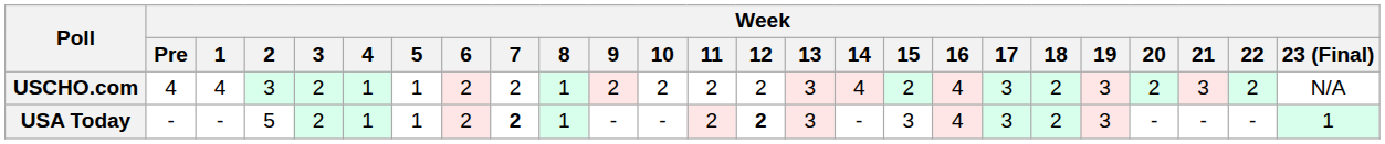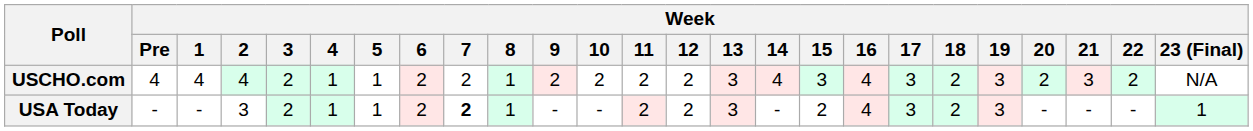USCHO.com | Week / 2: 3 -> 4
USCHO.com | Week / 15: 2 -> 3
USA Today | Week / 2: 5 -> 3
USA Today | Week / 12: bold -> normal
USA Today | Week / 15: 3 -> 2
